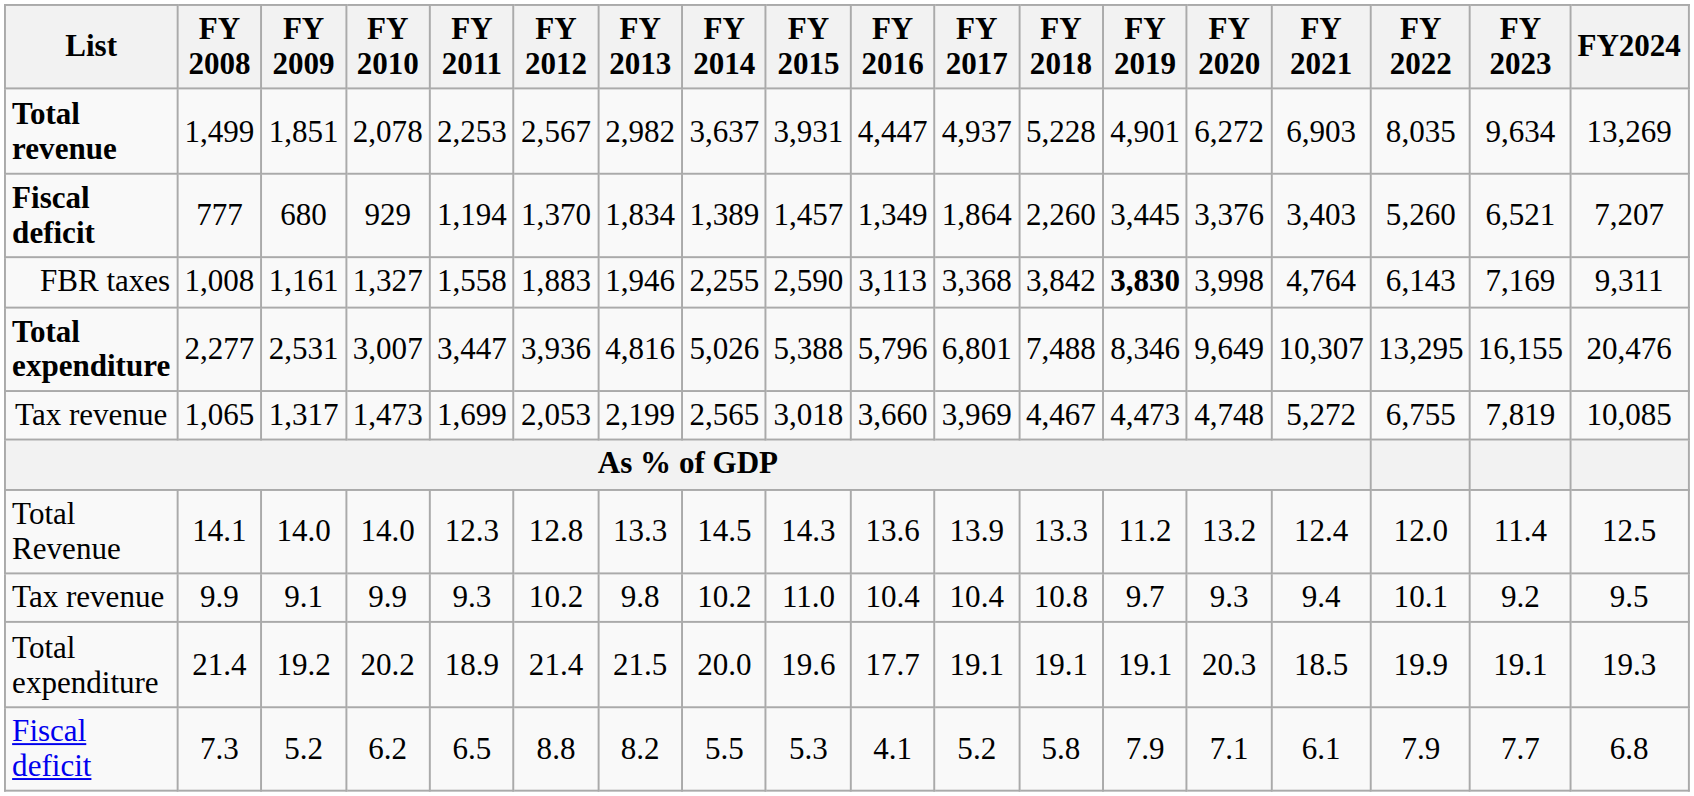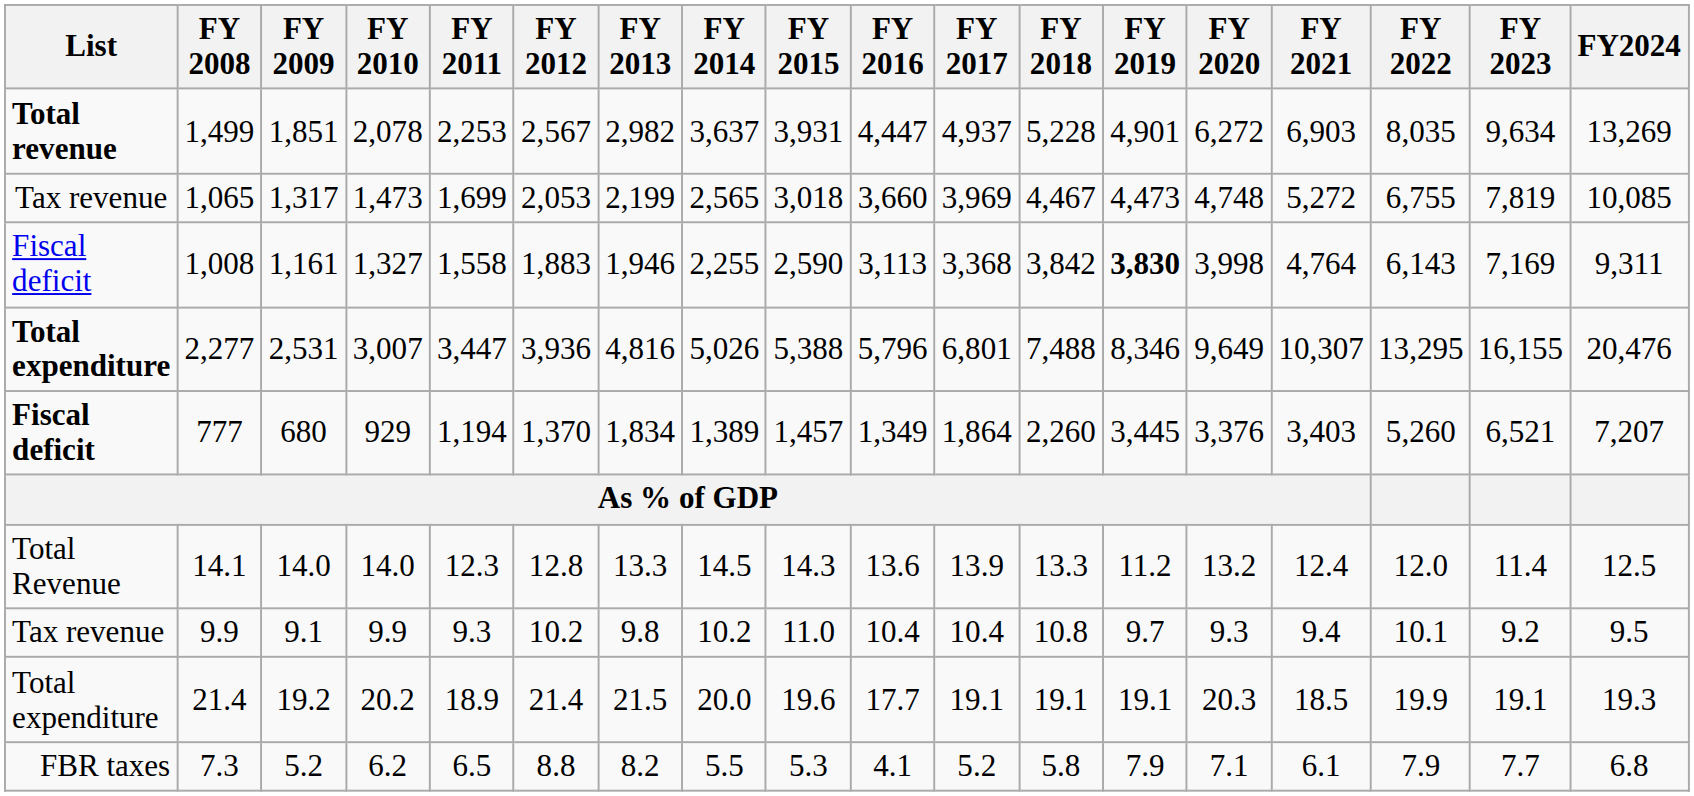rows swapped: 1,065 <-> 777
1,008 | List: FBR taxes -> Fiscal deficit
7.3 | List: Fiscal deficit -> FBR taxes
